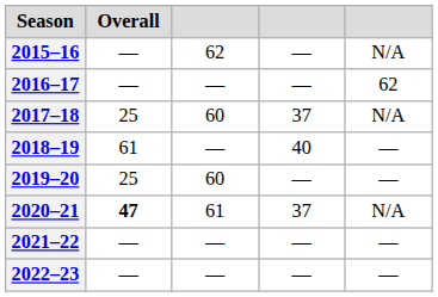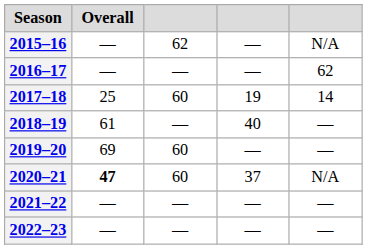2017–18 | column 4: 37 -> 19
2017–18 | column 5: N/A -> 14
2019–20 | Overall: 25 -> 69
2020–21 | column 3: 61 -> 60
